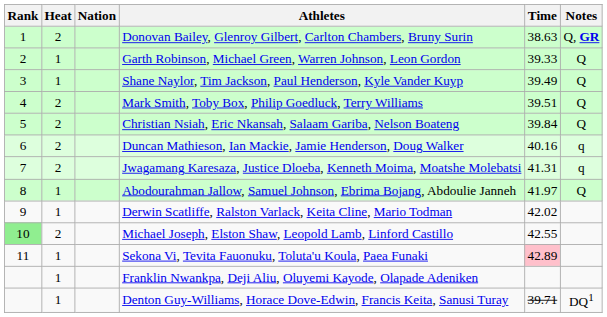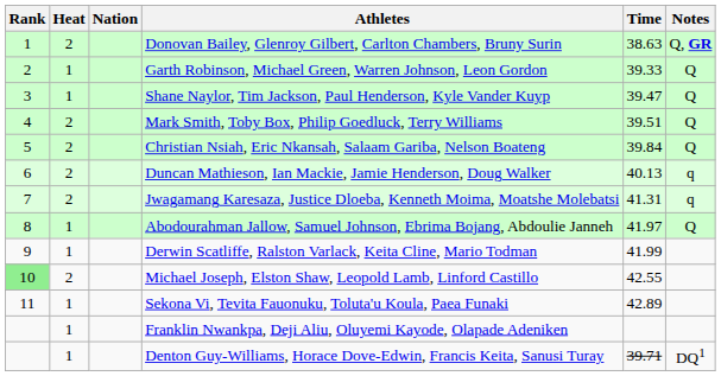Shane Naylor, Tim Jackson, Paul Henderson, Kyle Vander Kuyp | Time: 39.49 -> 39.47
Duncan Mathieson, Ian Mackie, Jamie Henderson, Doug Walker | Time: 40.16 -> 40.13
Derwin Scatliffe, Ralston Varlack, Keita Cline, Mario Todman | Time: 42.02 -> 41.99
Sekona Vi, Tevita Fauonuku, Toluta'u Koula, Paea Funaki | Time: pink background -> no background
